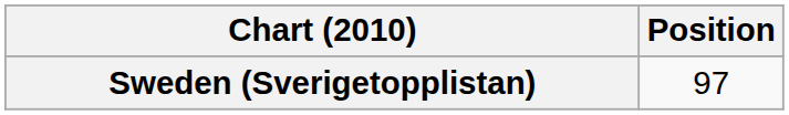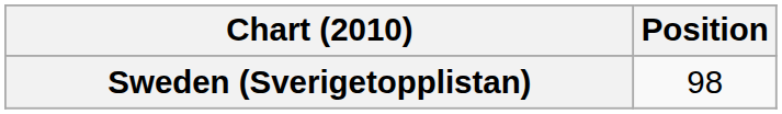Sweden (Sverigetopplistan) | Position: 97 -> 98
